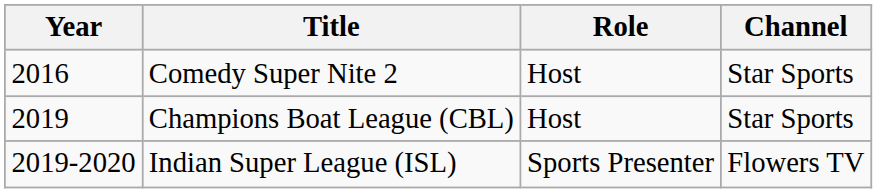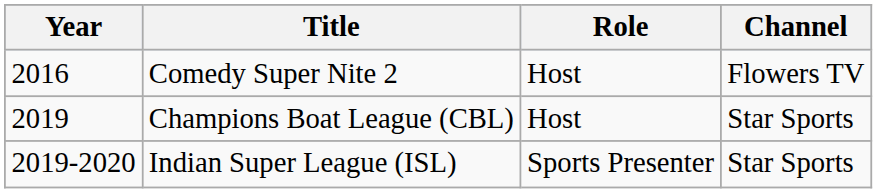Comedy Super Nite 2 | Channel: Star Sports -> Flowers TV
Indian Super League (ISL) | Channel: Flowers TV -> Star Sports
